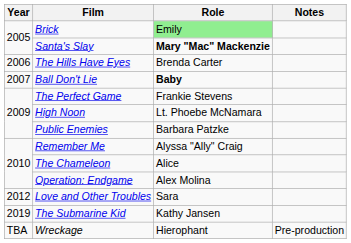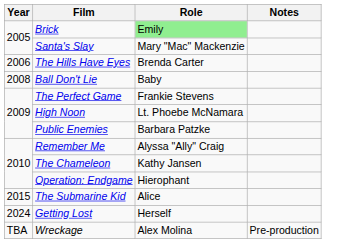Santa's Slay | Role: bold -> normal
Ball Don't Lie | Year: 2007 -> 2008
Ball Don't Lie | Role: bold -> normal
The Chameleon | Role: Alice -> Kathy Jansen
Operation: Endgame | Role: Alex Molina -> Hierophant
- row: 2012 | Love and Other Troubles | Sara
The Submarine Kid | Year: 2019 -> 2015
The Submarine Kid | Role: Kathy Jansen -> Alice
+ row: 2024 | Getting Lost | Herself
Wreckage | Role: Hierophant -> Alex Molina
